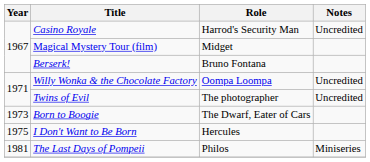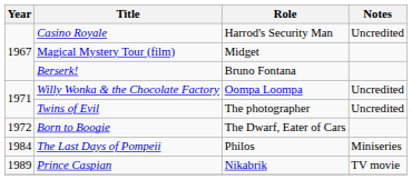Born to Boogie | Year: 1973 -> 1972
- row: 1975 | I Don't Want to Be Born | Hercules
The Last Days of Pompeii | Year: 1981 -> 1984
+ row: 1989 | Prince Caspian | Nikabrik | TV movie
